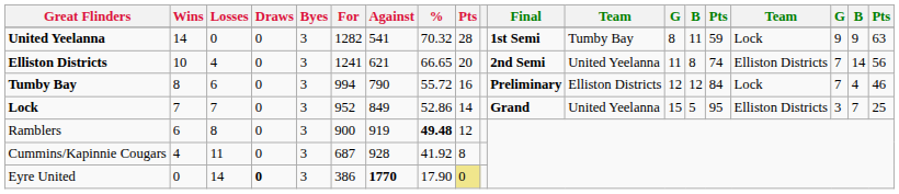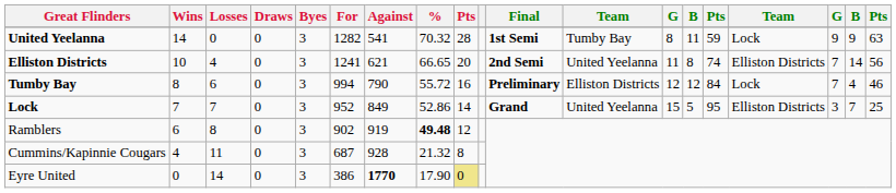Ramblers | For: 900 -> 902
Cummins/Kapinnie Cougars | %: 41.92 -> 21.32
Eyre United | Draws: bold -> normal
